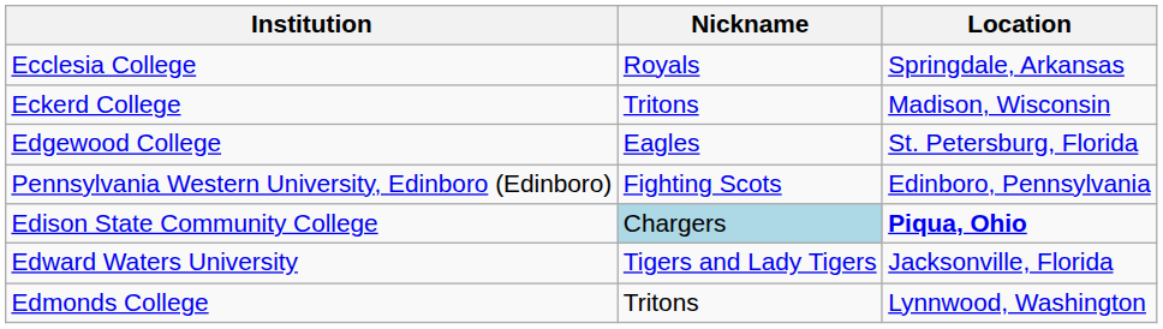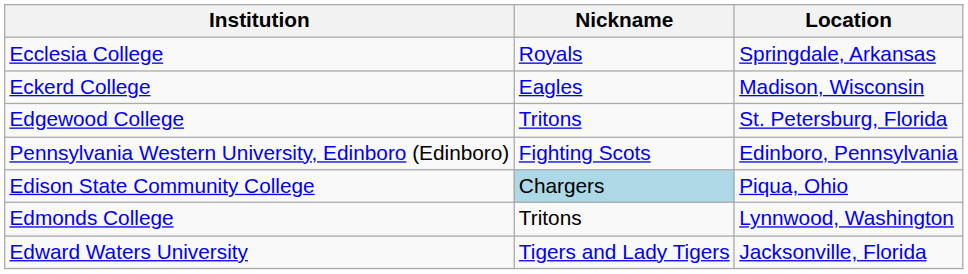Eckerd College | Nickname: Tritons -> Eagles
Edgewood College | Nickname: Eagles -> Tritons
Edison State Community College | Location: bold -> normal
rows swapped: Edmonds College <-> Edward Waters University
